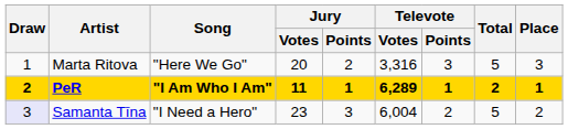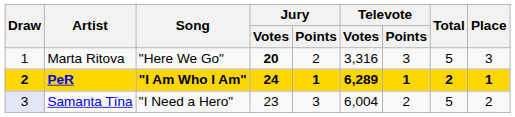Marta Ritova | Jury / Votes: normal -> bold
PeR | Jury / Votes: 11 -> 24
